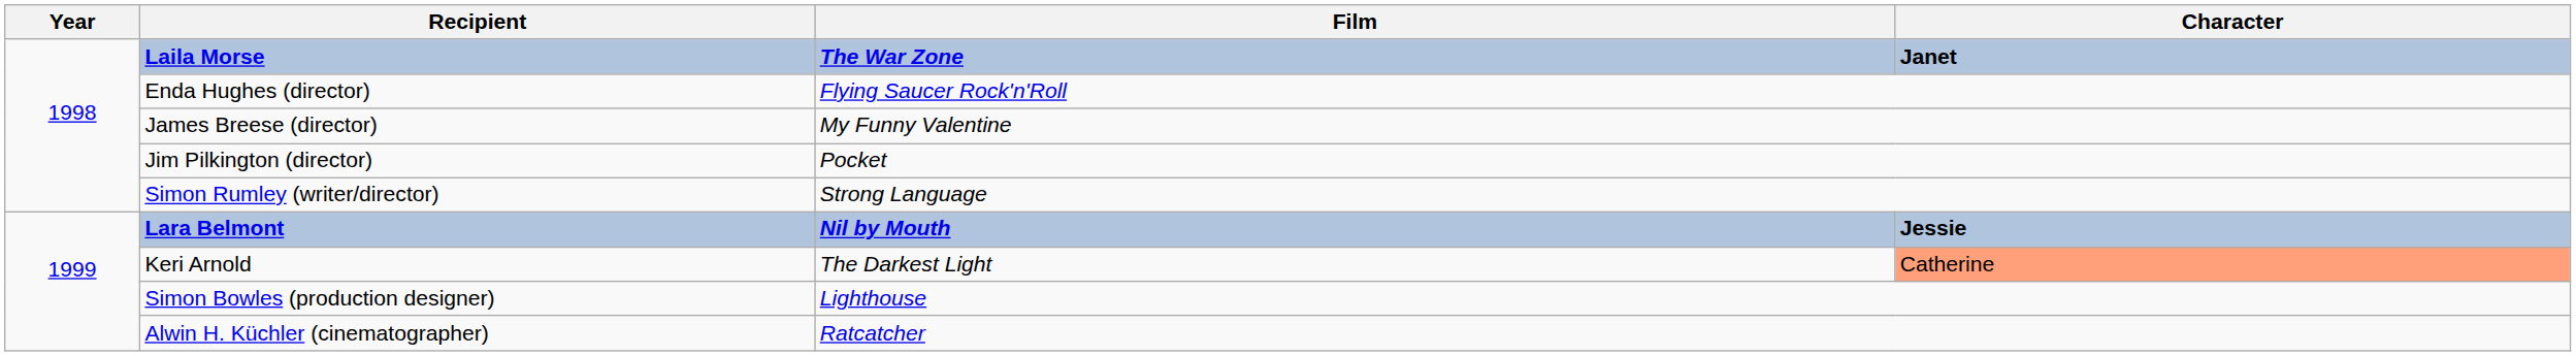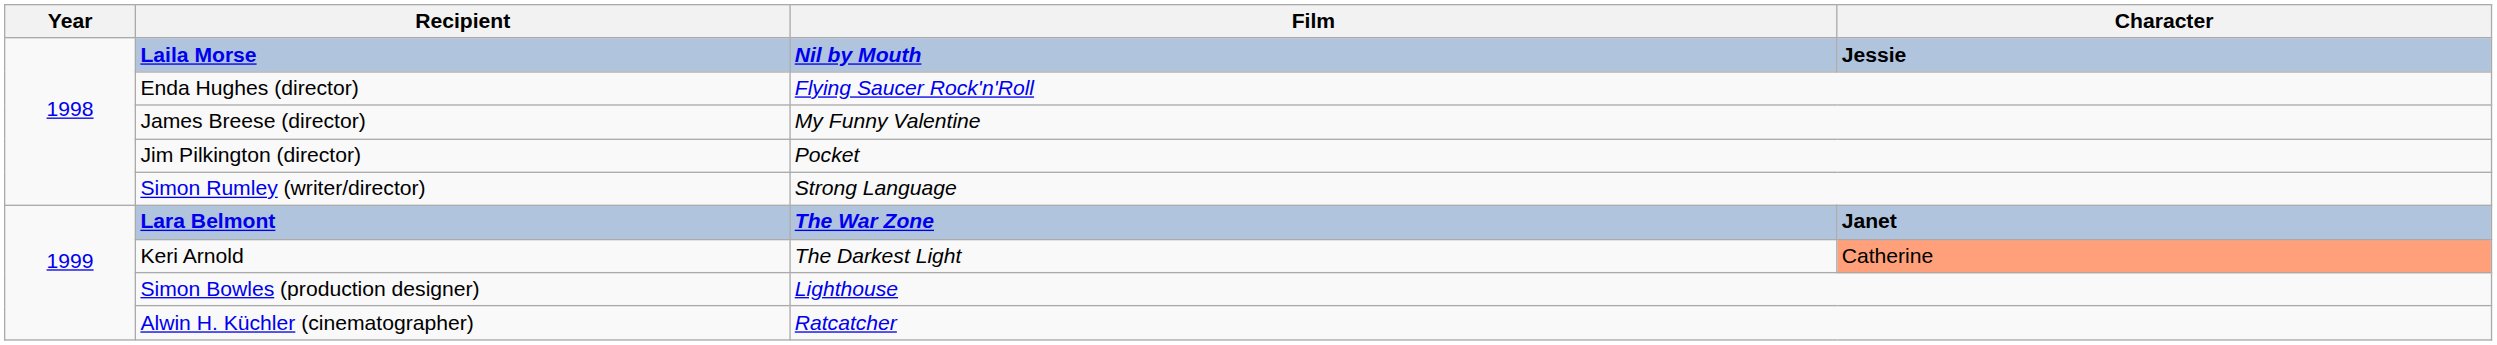Laila Morse | Film: The War Zone -> Nil by Mouth
Laila Morse | Character: Janet -> Jessie
Lara Belmont | Film: Nil by Mouth -> The War Zone
Lara Belmont | Character: Jessie -> Janet
